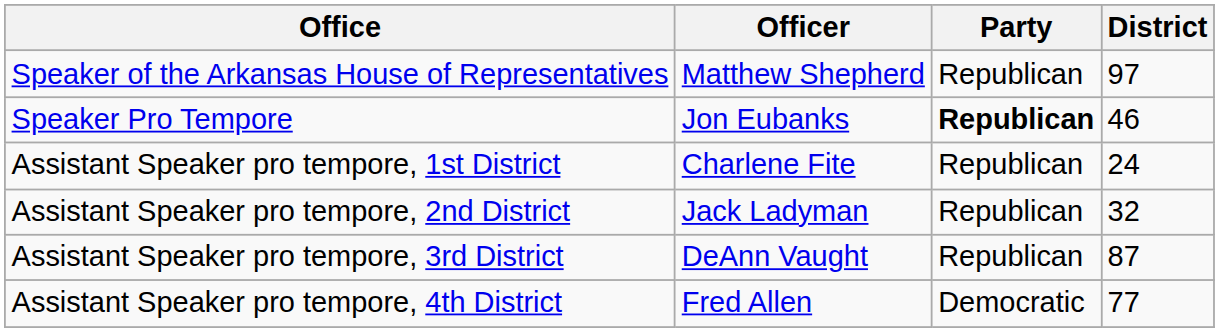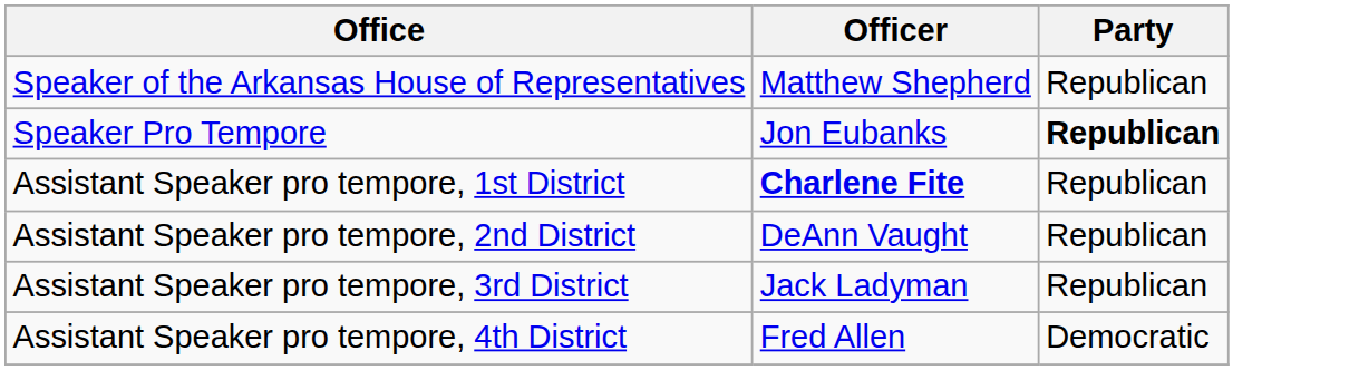- column: District | 97 | 46 | 24 | 32 | 87 | 77
Assistant Speaker pro tempore, 1st District | Officer: normal -> bold
Assistant Speaker pro tempore, 2nd District | Officer: Jack Ladyman -> DeAnn Vaught
Assistant Speaker pro tempore, 3rd District | Officer: DeAnn Vaught -> Jack Ladyman
